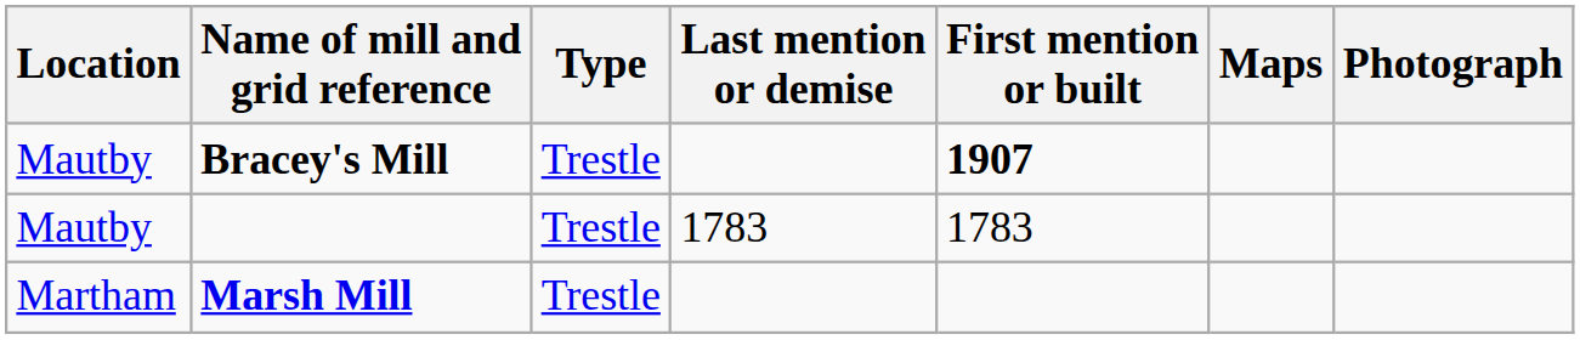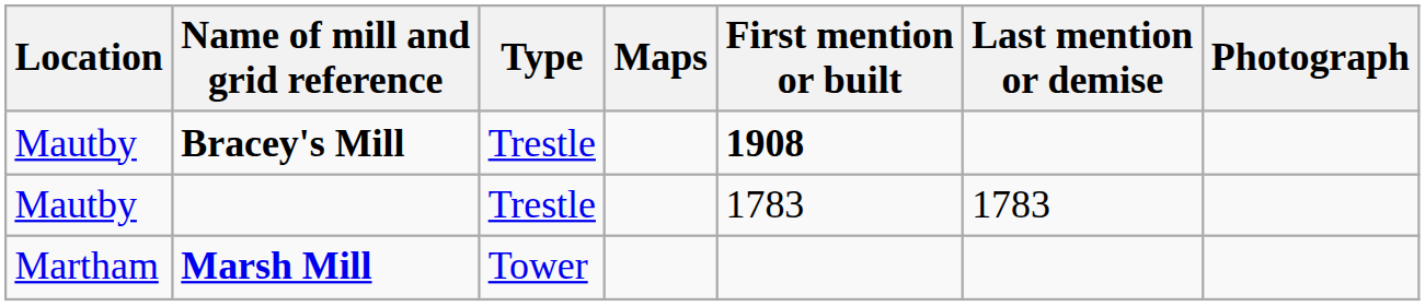columns swapped: Maps <-> Last mention or demise
Bracey's Mill | First mention or built: 1907 -> 1908
Marsh Mill | Type: Trestle -> Tower
